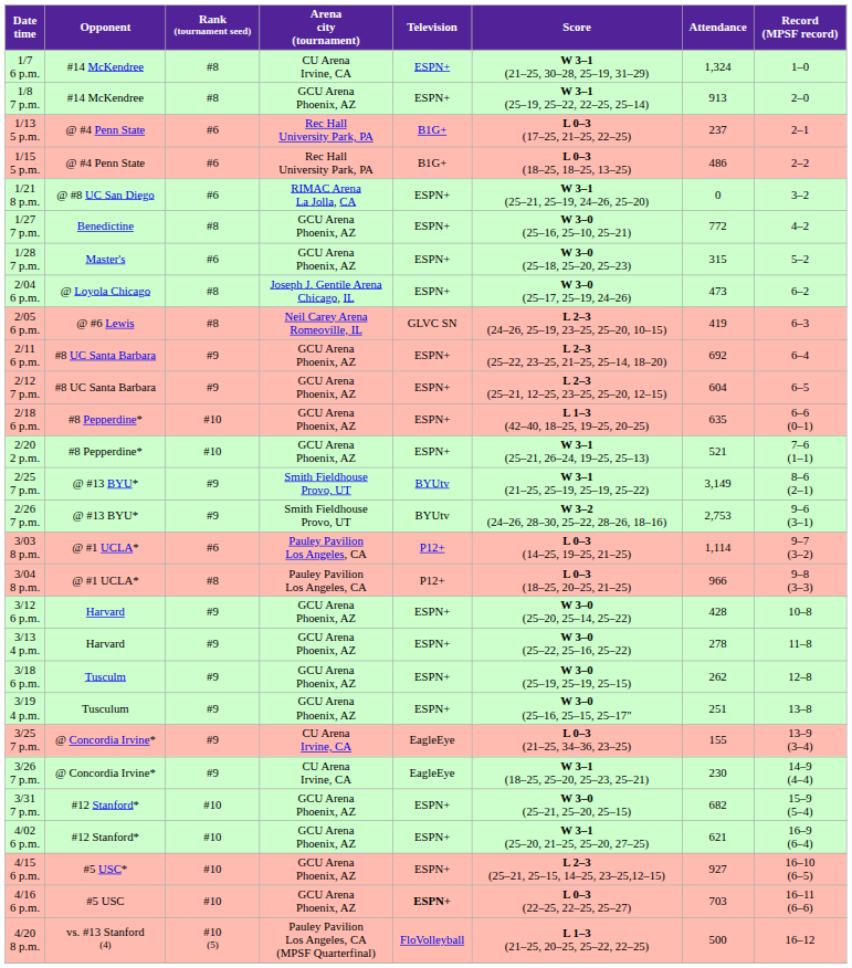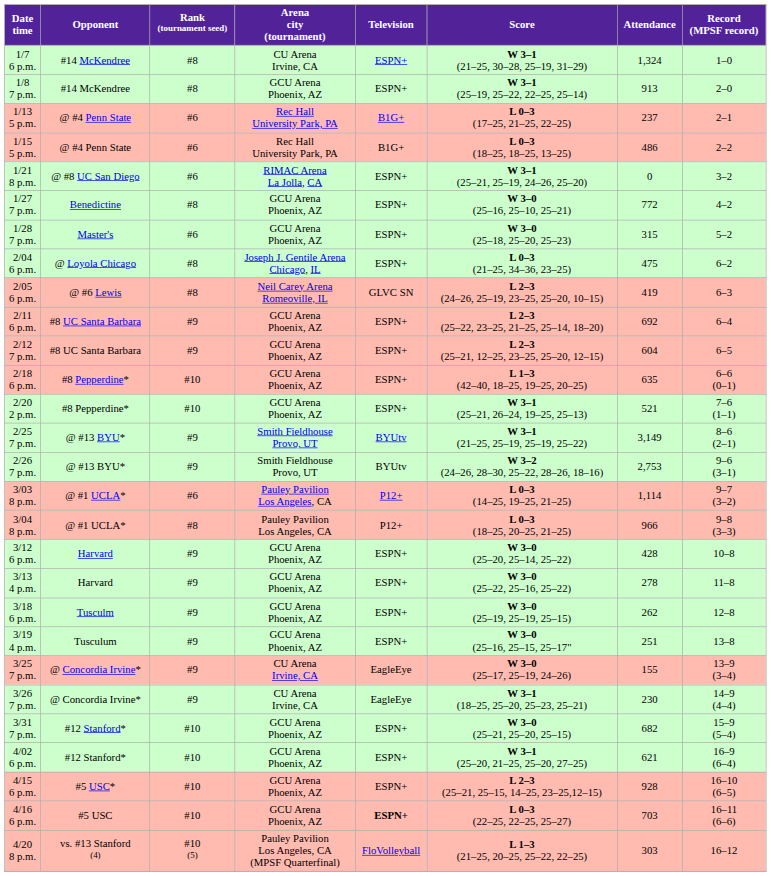2/04 6 p.m. | Score: W 3–0 (25–17, 25–19, 24–26) -> L 0–3 (21–25, 34–36, 23–25)
2/04 6 p.m. | Attendance: 473 -> 475
3/25 7 p.m. | Score: L 0–3 (21–25, 34–36, 23–25) -> W 3–0 (25–17, 25–19, 24–26)
4/15 6 p.m. | Attendance: 927 -> 928
4/20 8 p.m. | Attendance: 500 -> 303
